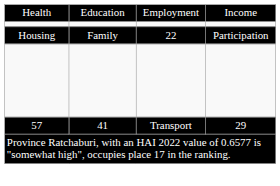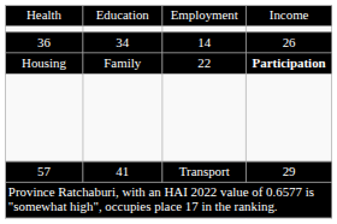+ row: 36 | 34 | 14 | 26
Housing | column 4: normal -> bold
